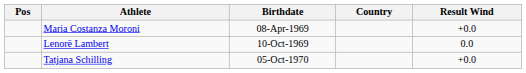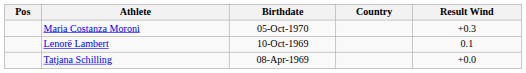Maria Costanza Moroni | Birthdate: 08-Apr-1969 -> 05-Oct-1970
Maria Costanza Moroni | Result Wind: +0.0 -> +0.3
Lenorë Lambert | Result Wind: 0.0 -> 0.1
Tatjana Schilling | Birthdate: 05-Oct-1970 -> 08-Apr-1969
